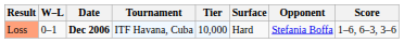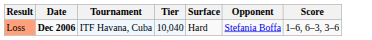- column: W–L | 0–1
Loss | Tier: 10,000 -> 10,040
